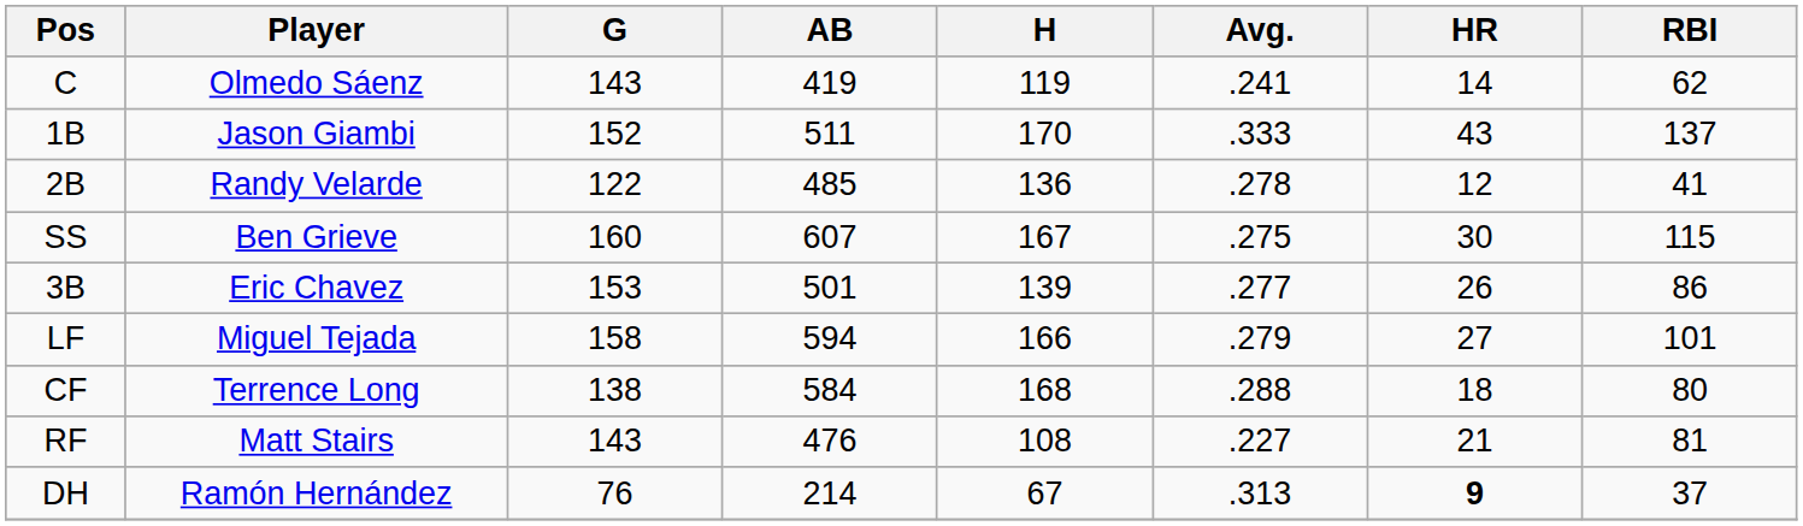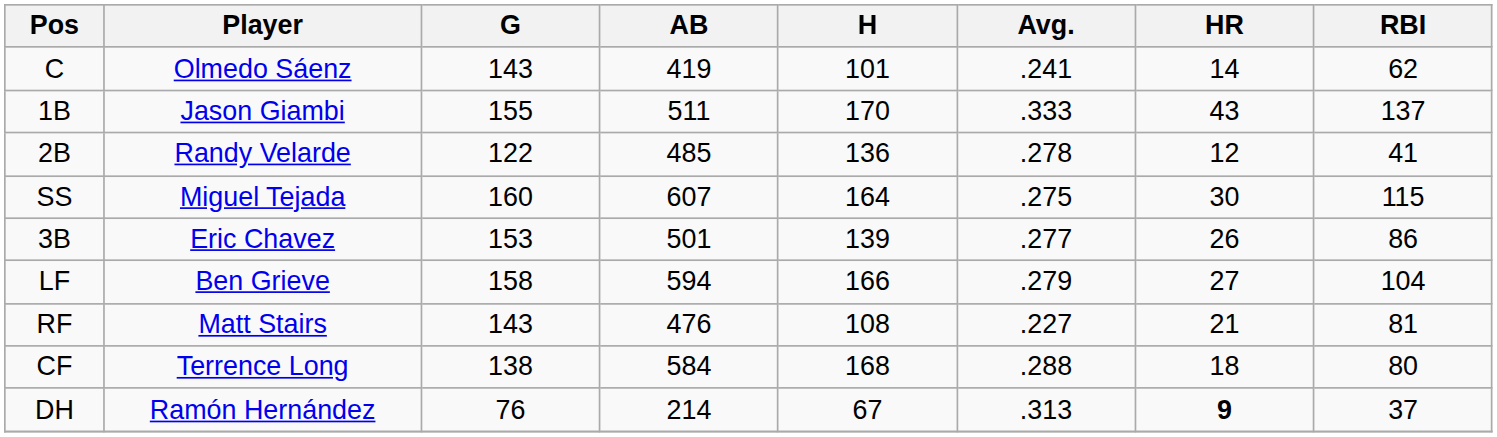C | H: 119 -> 101
1B | G: 152 -> 155
SS | Player: Ben Grieve -> Miguel Tejada
SS | H: 167 -> 164
LF | Player: Miguel Tejada -> Ben Grieve
LF | RBI: 101 -> 104
rows swapped: CF <-> RF
